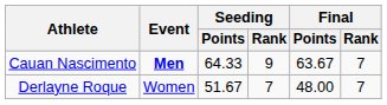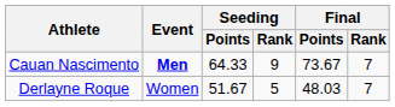Cauan Nascimento | Final / Points: 63.67 -> 73.67
Derlayne Roque | Seeding / Rank: 7 -> 5
Derlayne Roque | Final / Points: 48.00 -> 48.03
